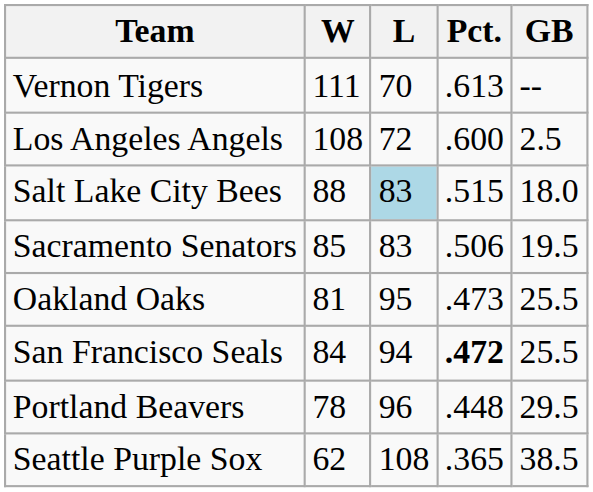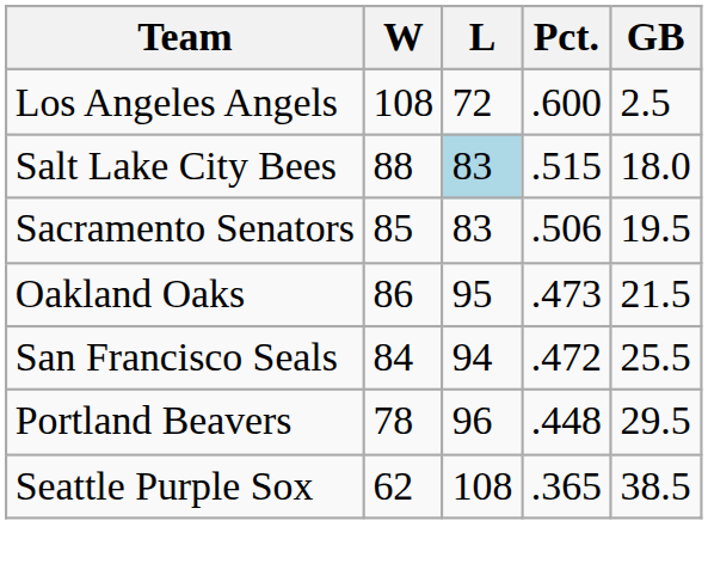- row: Vernon Tigers | 111 | 70 | .613 | --
Oakland Oaks | W: 81 -> 86
Oakland Oaks | GB: 25.5 -> 21.5
San Francisco Seals | Pct.: bold -> normal
